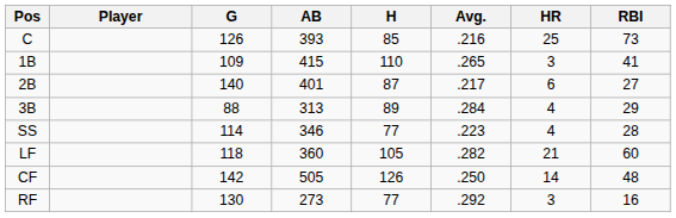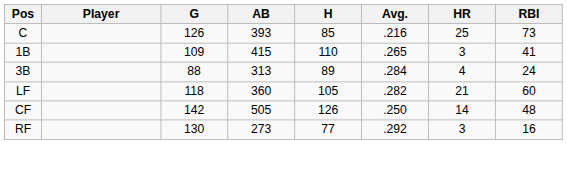- row: 2B | 140 | 401 | 87 | .217 | 6 | 27
3B | RBI: 29 -> 24
- row: SS | 114 | 346 | 77 | .223 | 4 | 28
